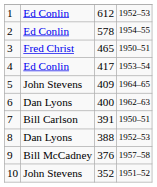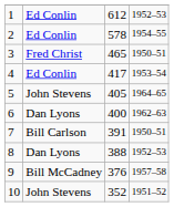5 | column 3: 409 -> 405
